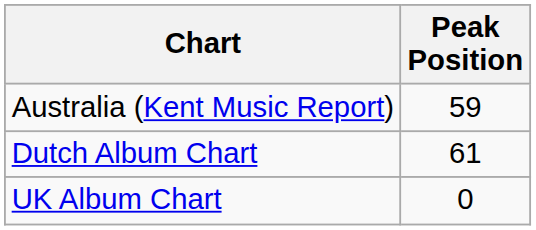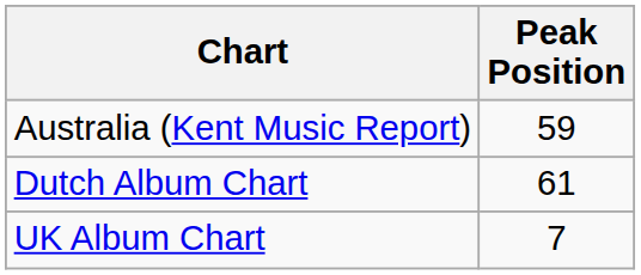UK Album Chart | Peak Position: 0 -> 7
